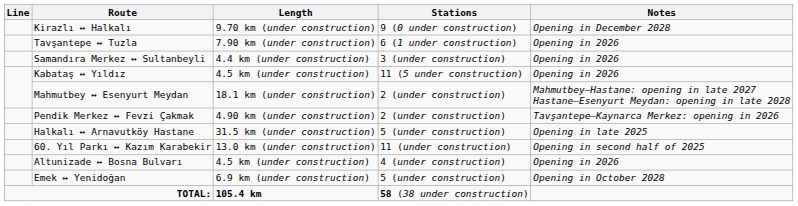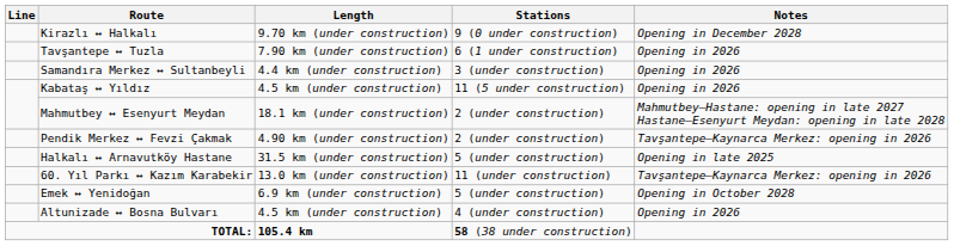60. Yıl Parkı ↔ Kazım Karabekir | Notes: Opening in second half of 2025 -> Tavşantepe–Kaynarca Merkez: opening in 2026
rows swapped: Emek ↔ Yenidoğan <-> Altunizade ↔ Bosna Bulvarı
